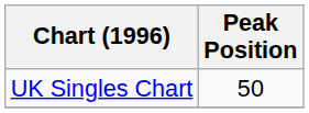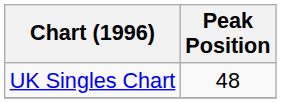UK Singles Chart | Peak Position: 50 -> 48
